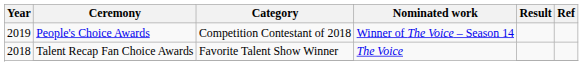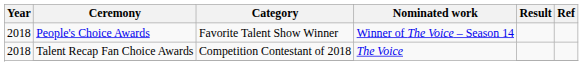People's Choice Awards | Year: 2019 -> 2018
People's Choice Awards | Category: Competition Contestant of 2018 -> Favorite Talent Show Winner
Talent Recap Fan Choice Awards | Category: Favorite Talent Show Winner -> Competition Contestant of 2018
